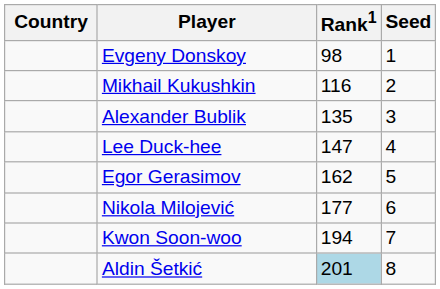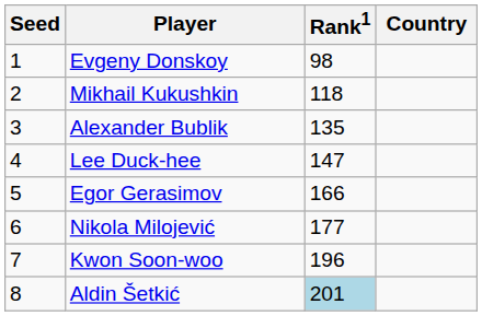columns swapped: Country <-> Seed
Mikhail Kukushkin | Rank1: 116 -> 118
Egor Gerasimov | Rank1: 162 -> 166
Kwon Soon-woo | Rank1: 194 -> 196
